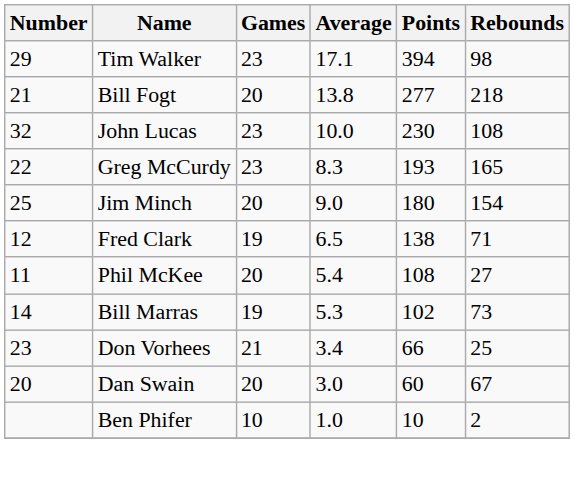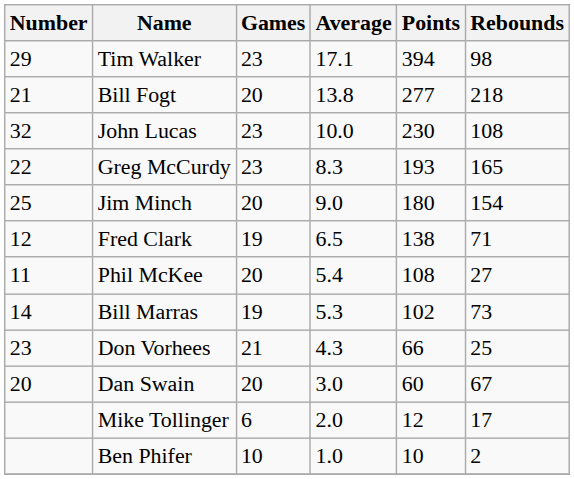Don Vorhees | Average: 3.4 -> 4.3
+ row: Mike Tollinger | 6 | 2.0 | 12 | 17
